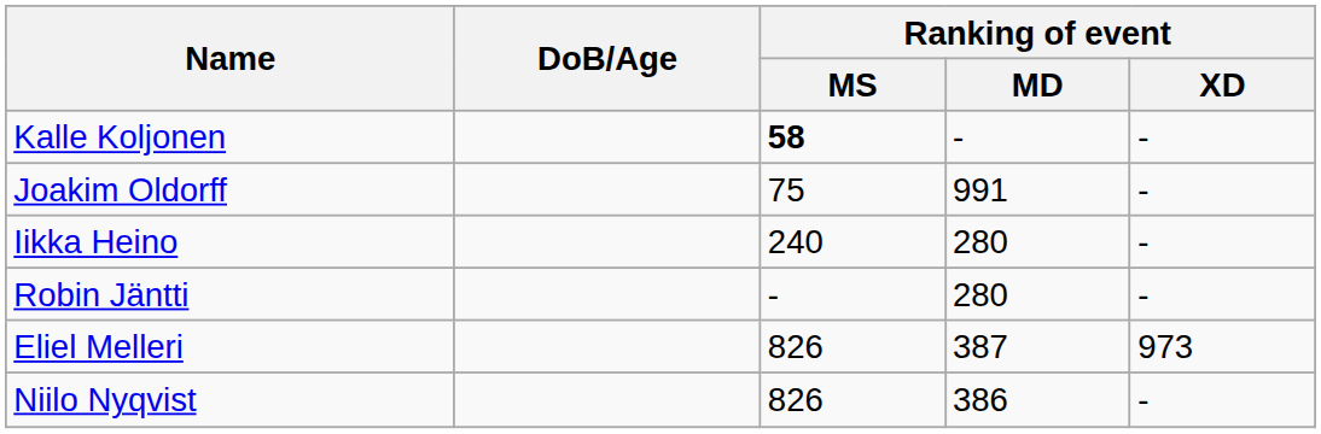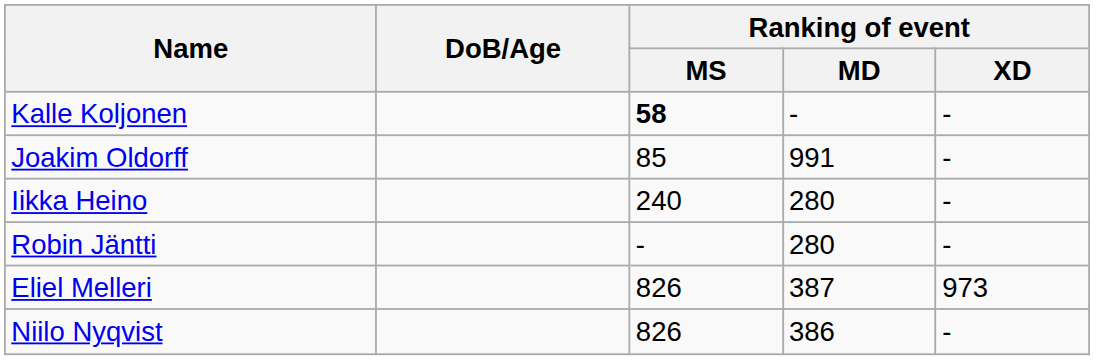Joakim Oldorff | Ranking of event / MS: 75 -> 85
